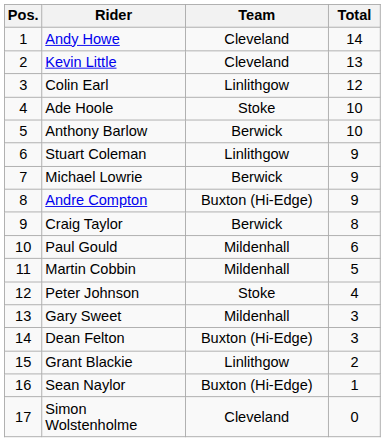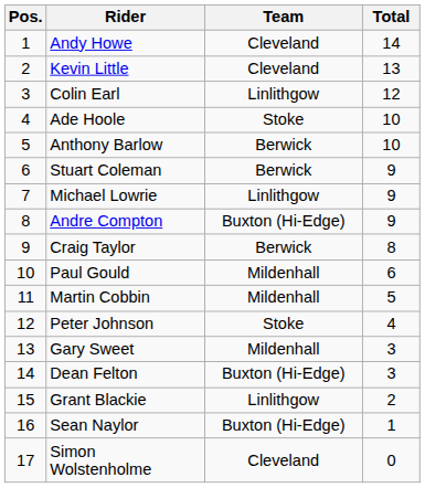Stuart Coleman | Team: Linlithgow -> Berwick
Michael Lowrie | Team: Berwick -> Linlithgow
